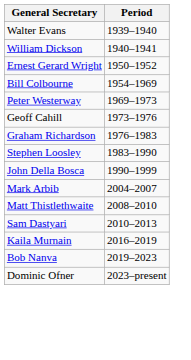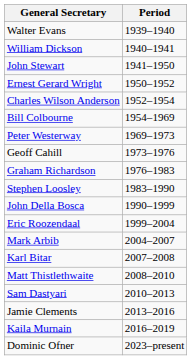+ row: John Stewart | 1941–1950
+ row: Charles Wilson Anderson | 1952–1954
+ row: Eric Roozendaal | 1999–2004
+ row: Karl Bitar | 2007–2008
+ row: Jamie Clements | 2013–2016
- row: Bob Nanva | 2019–2023
